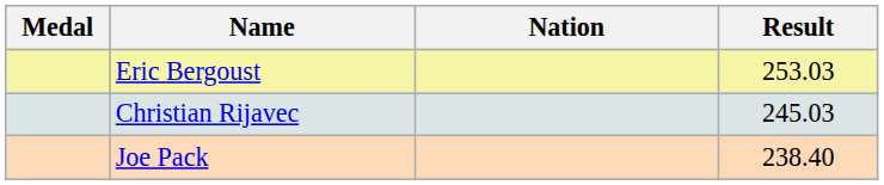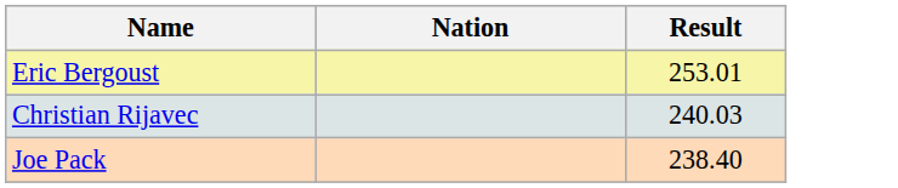- column: Medal
Eric Bergoust | Result: 253.03 -> 253.01
Christian Rijavec | Result: 245.03 -> 240.03
